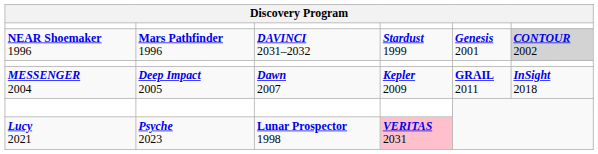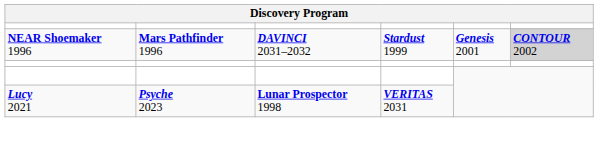- row: MESSENGER 2004 | Deep Impact 2005 | Dawn 2007 | Kepler 2009 | GRAIL 2011 | InSight 2018
Lucy 2021 | column 4: pink background -> no background
